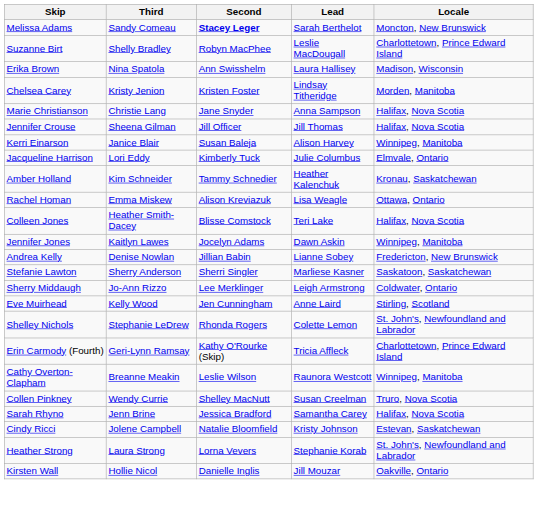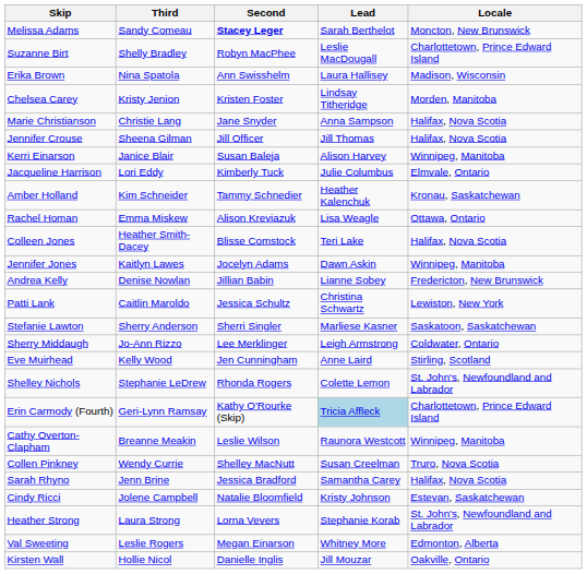+ row: Patti Lank | Caitlin Maroldo | Jessica Schultz | Christina Schwartz | Lewiston, New York
Erin Carmody (Fourth) | Lead: no background -> lightblue background
+ row: Val Sweeting | Leslie Rogers | Megan Einarson | Whitney More | Edmonton, Alberta
